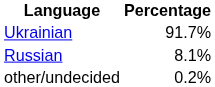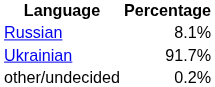rows swapped: Ukrainian <-> Russian
